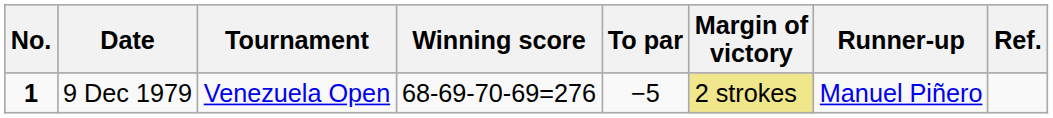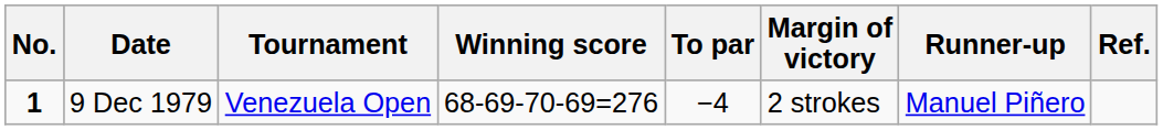9 Dec 1979 | To par: −5 -> −4
9 Dec 1979 | Margin of victory: khaki background -> no background
